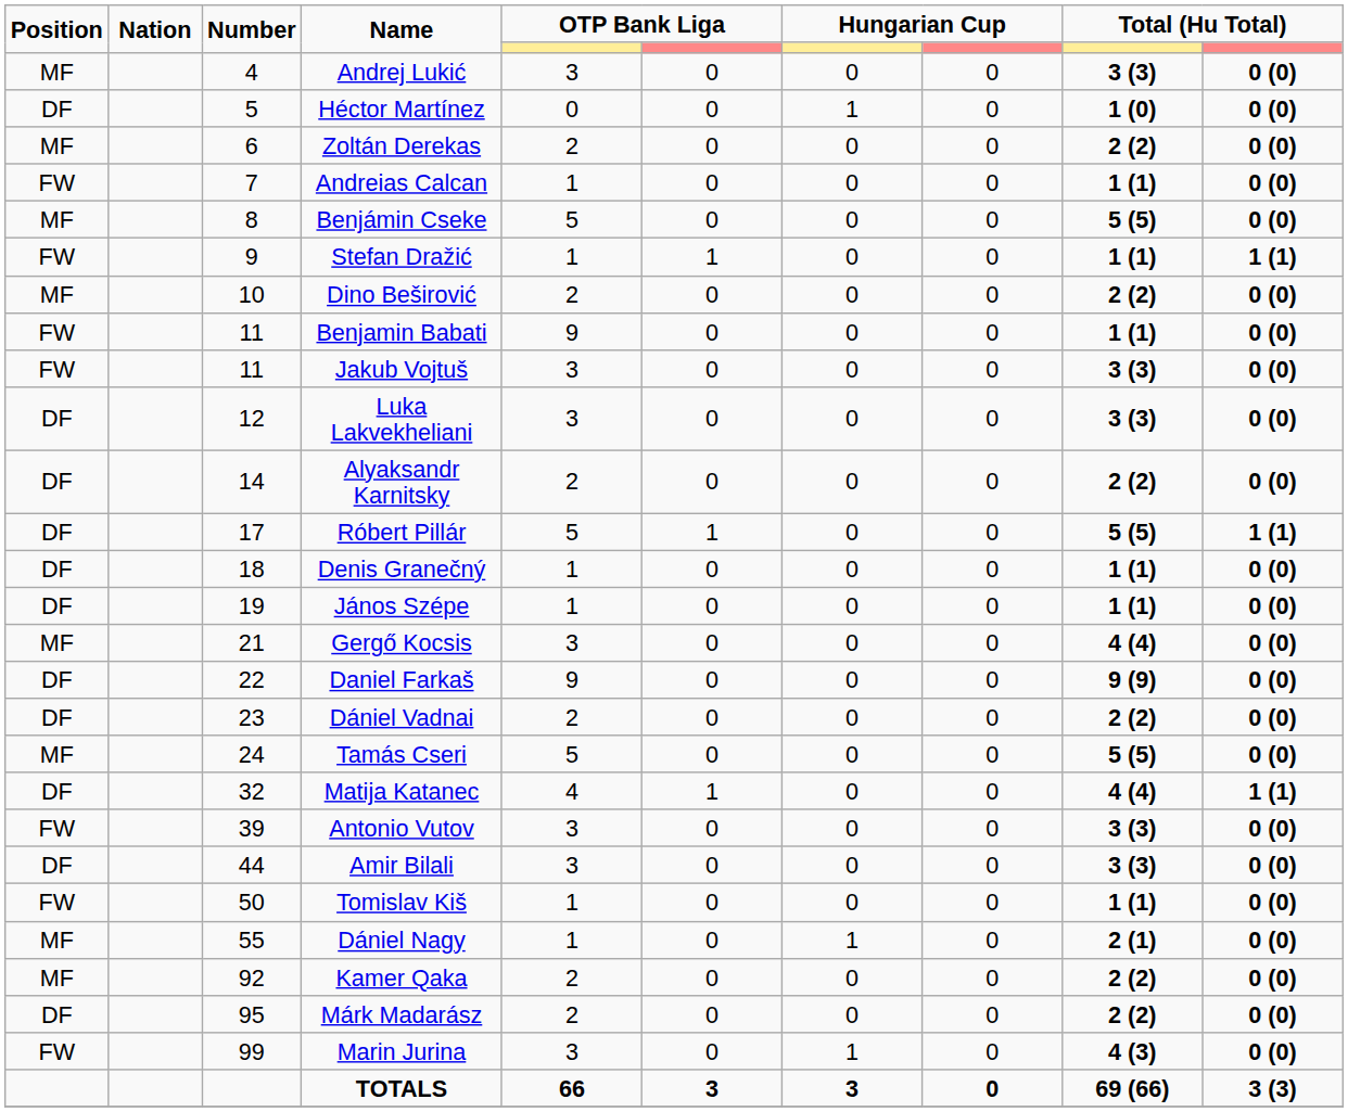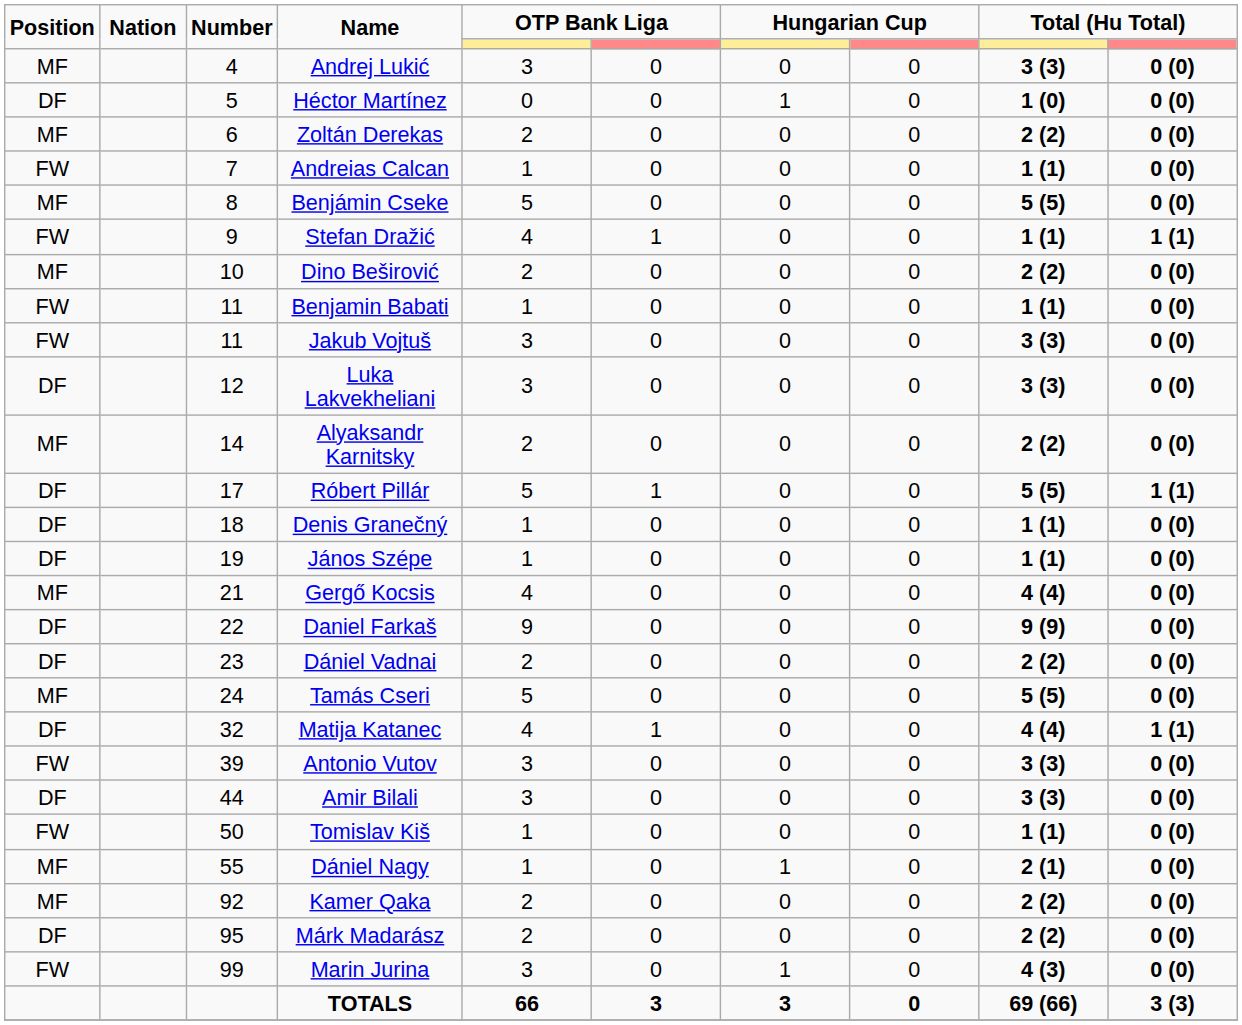Stefan Dražić | column 5: 1 -> 4
Benjamin Babati | column 5: 9 -> 1
Alyaksandr Karnitsky | Position: DF -> MF
Gergő Kocsis | column 5: 3 -> 4
